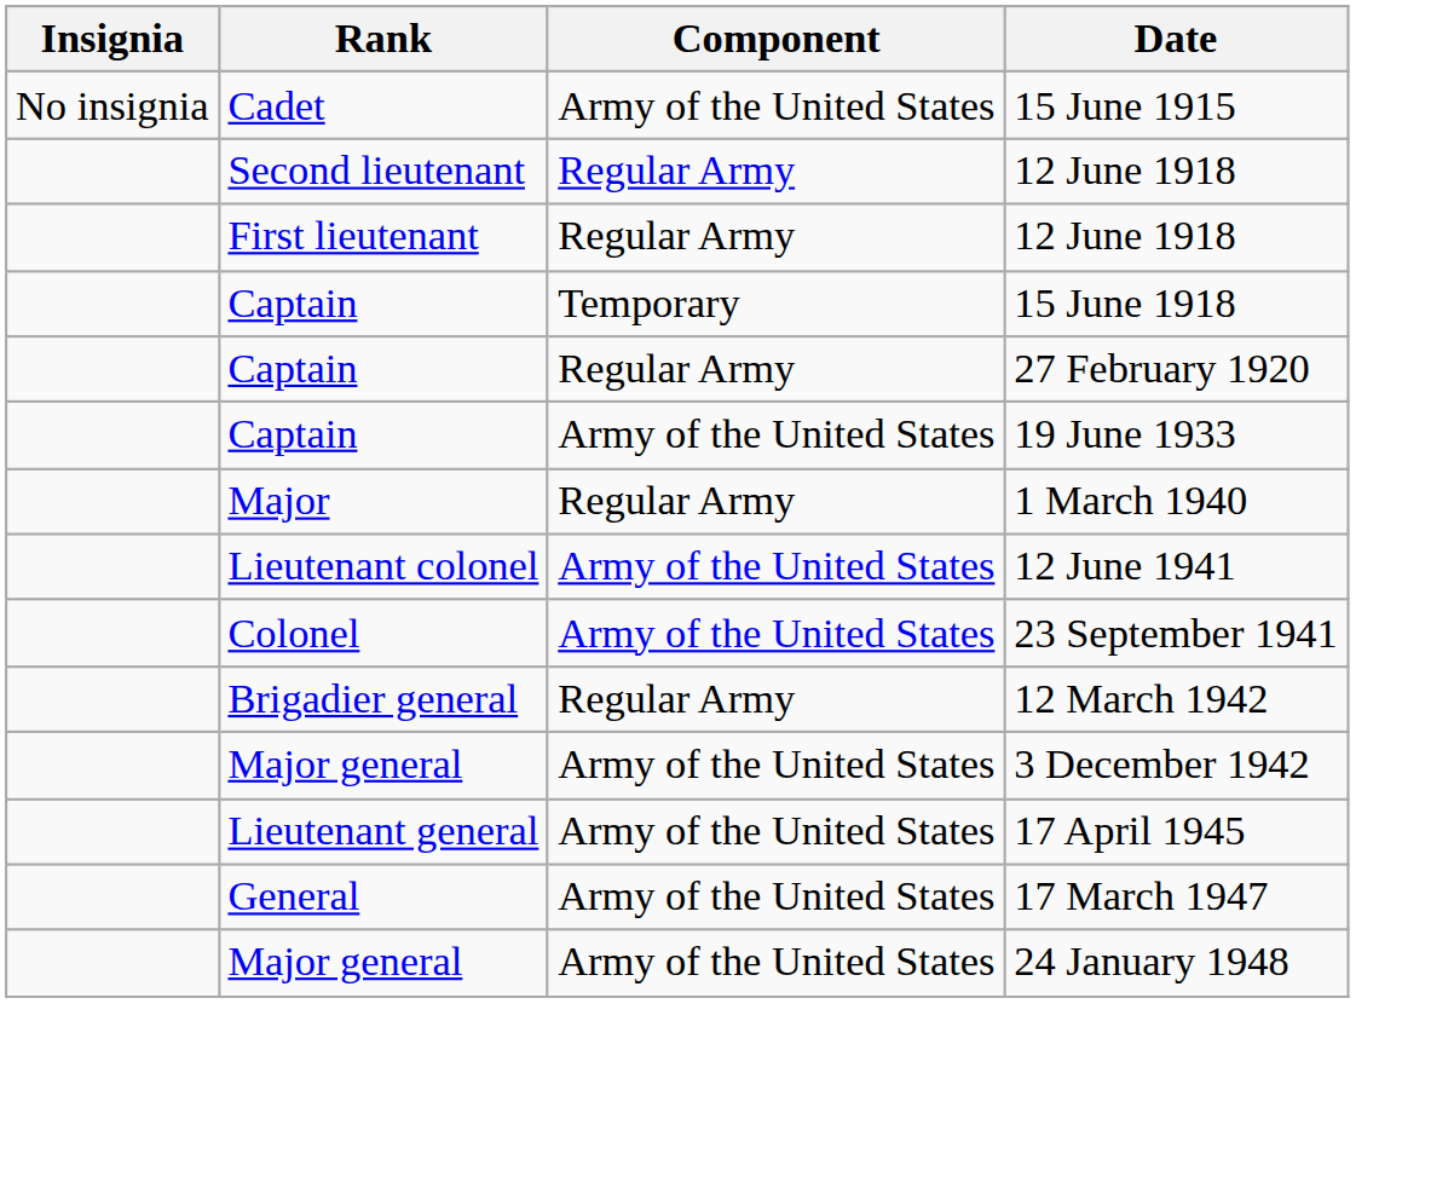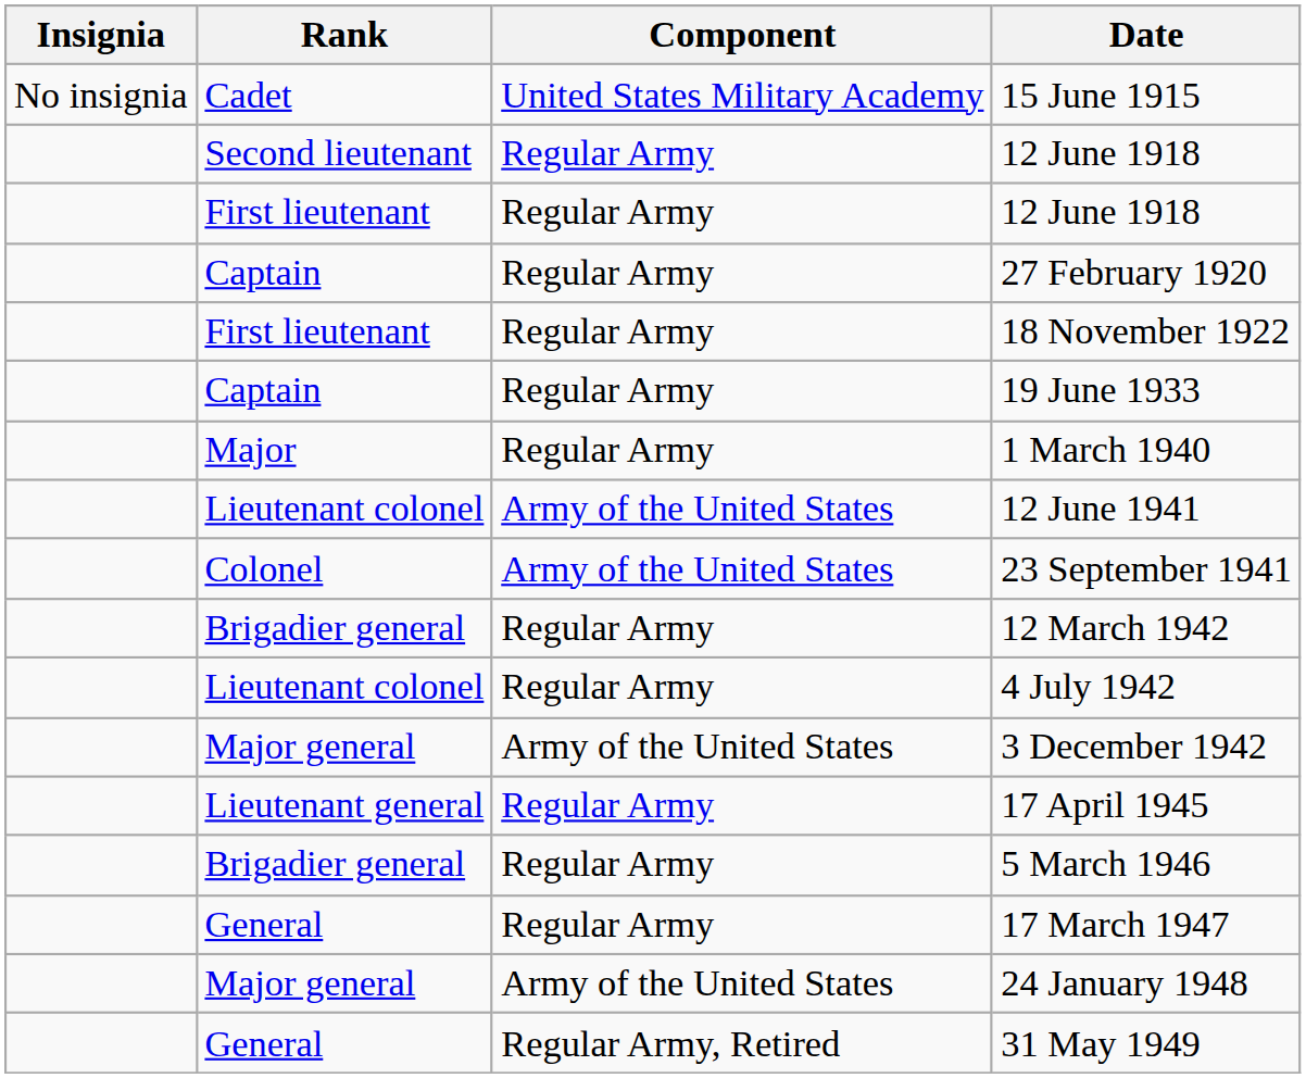15 June 1915 | Component: Army of the United States -> United States Military Academy
- row: Captain | Temporary | 15 June 1918
+ row: First lieutenant | Regular Army | 18 November 1922
19 June 1933 | Component: Army of the United States -> Regular Army
+ row: Lieutenant colonel | Regular Army | 4 July 1942
17 April 1945 | Component: Army of the United States -> Regular Army
+ row: Brigadier general | Regular Army | 5 March 1946
17 March 1947 | Component: Army of the United States -> Regular Army
+ row: General | Regular Army, Retired | 31 May 1949
